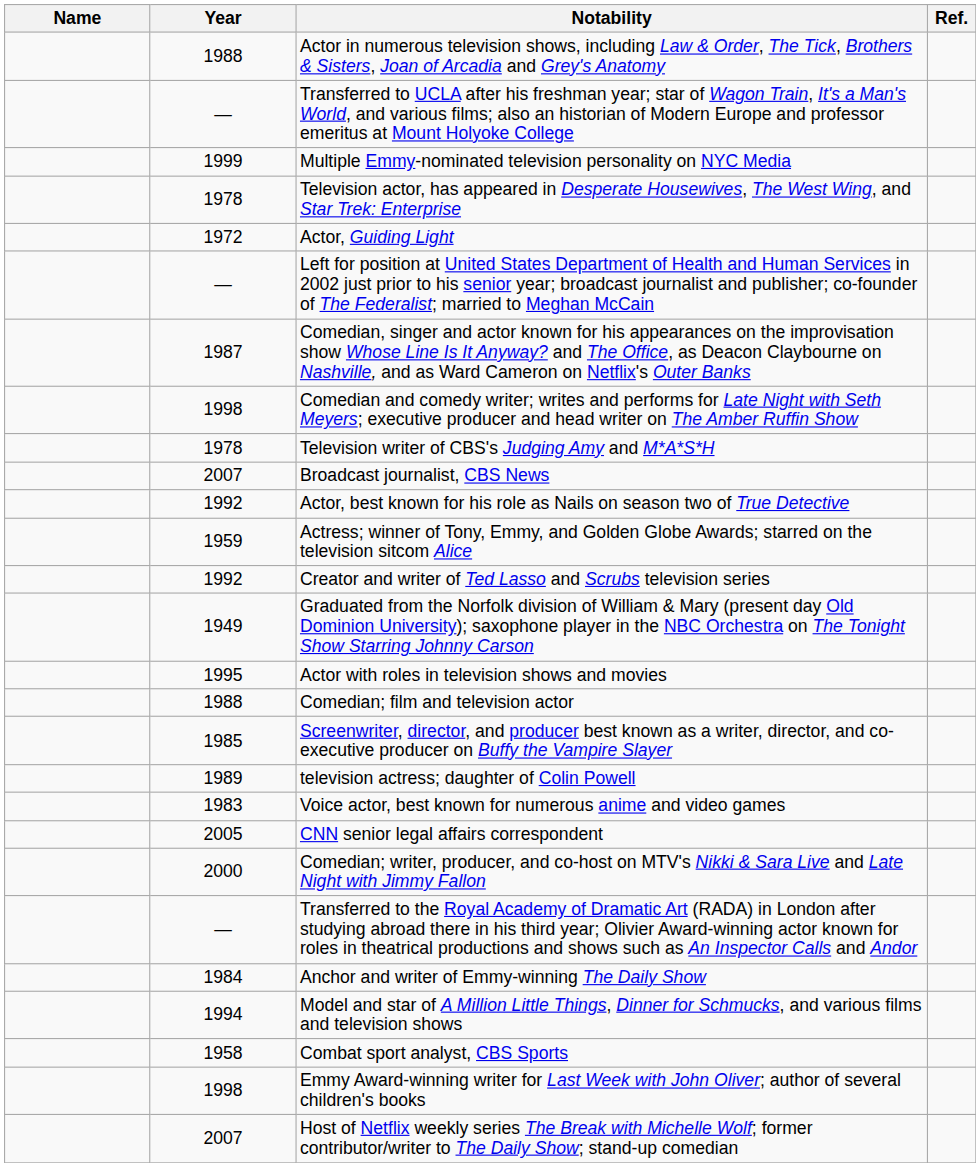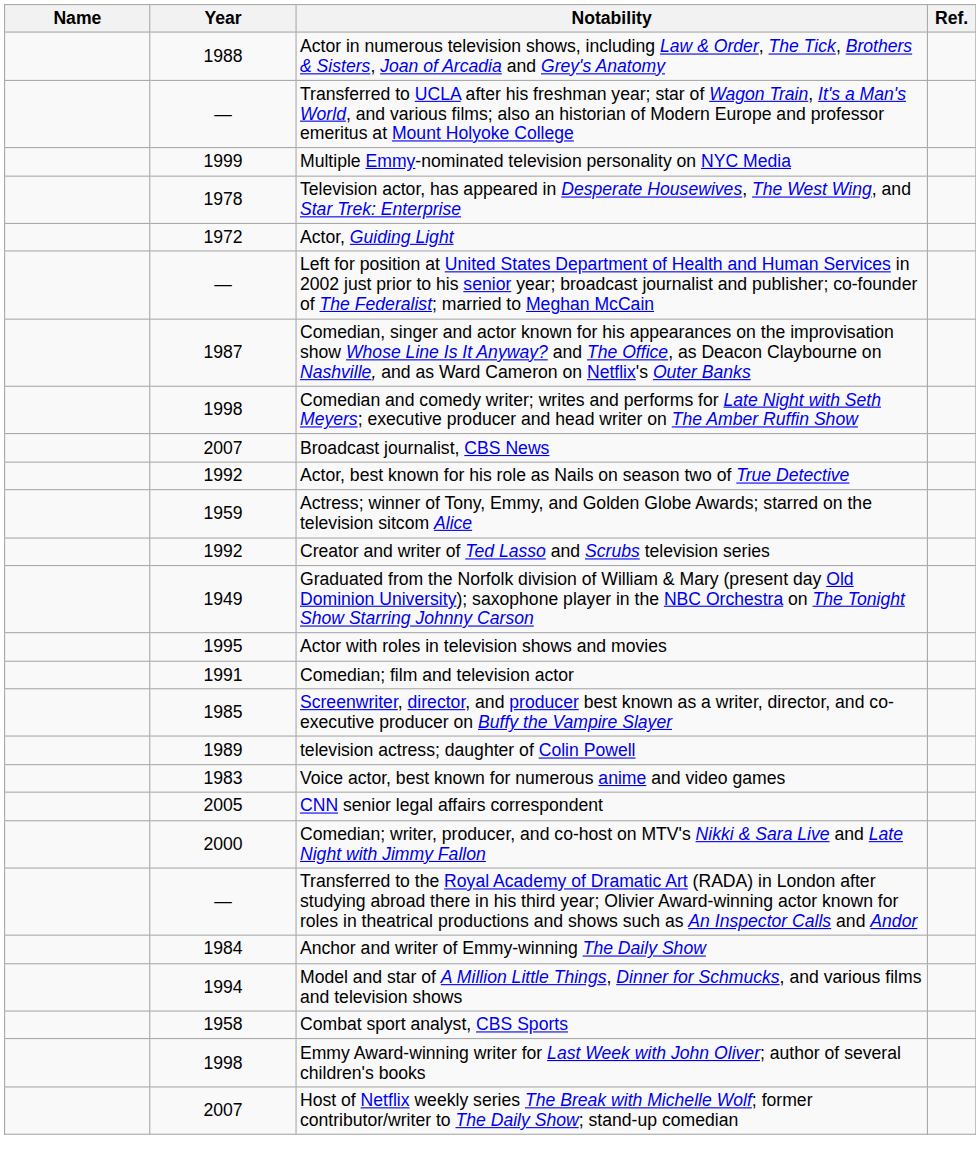- row: 1978 | Television writer of CBS's Judging Amy and M*A*S*H
Comedian; film and television actor | Year: 1988 -> 1991
